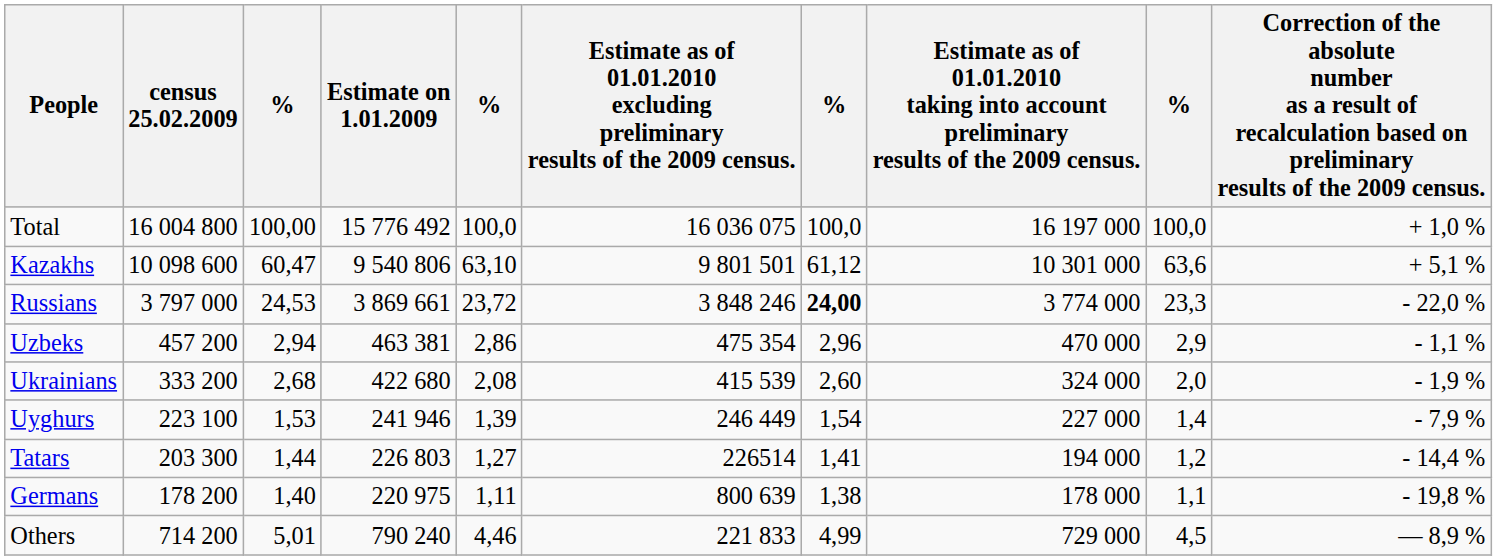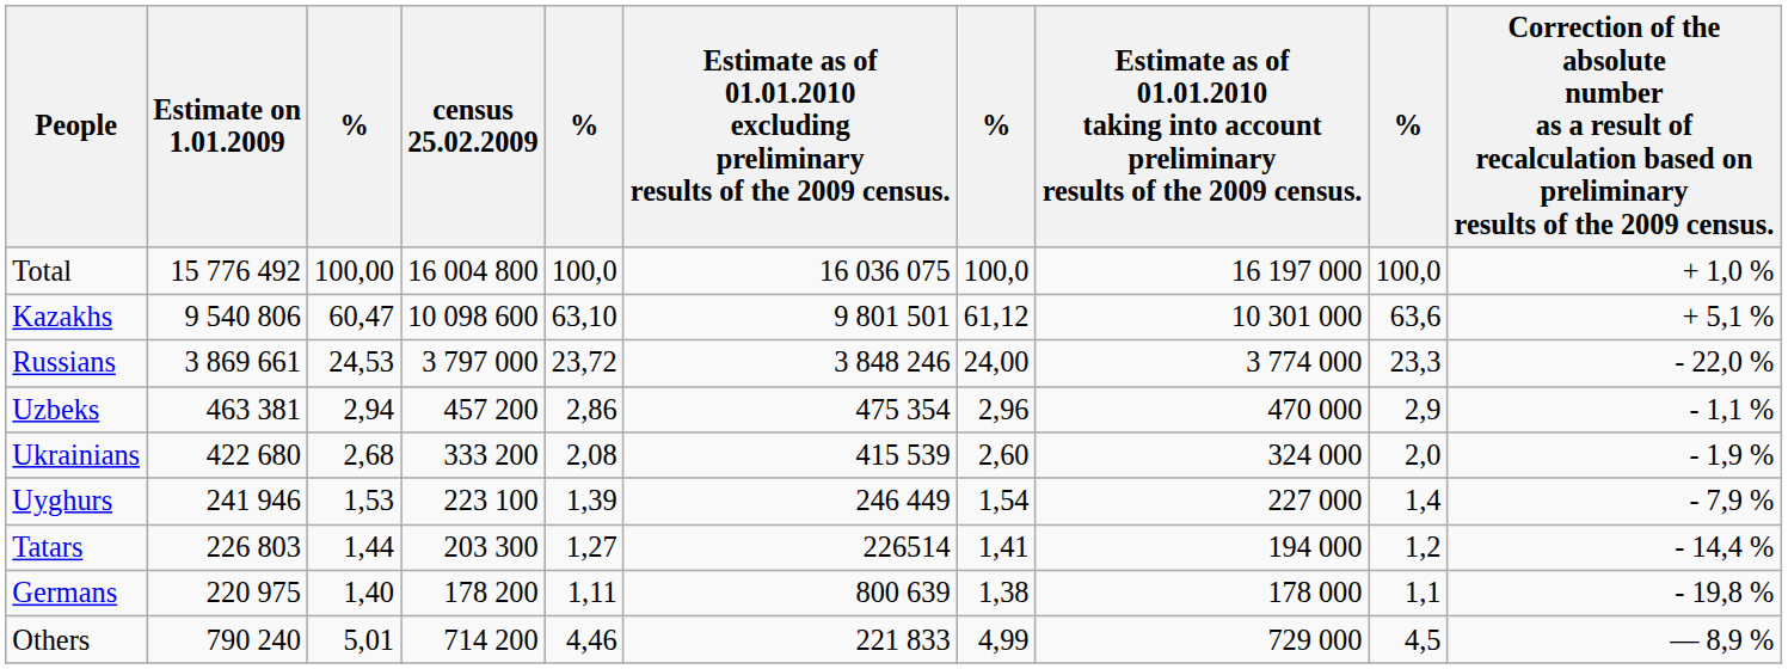columns swapped: Estimate on 1.01.2009 <-> census 25.02.2009
Russians | column 7: bold -> normal
